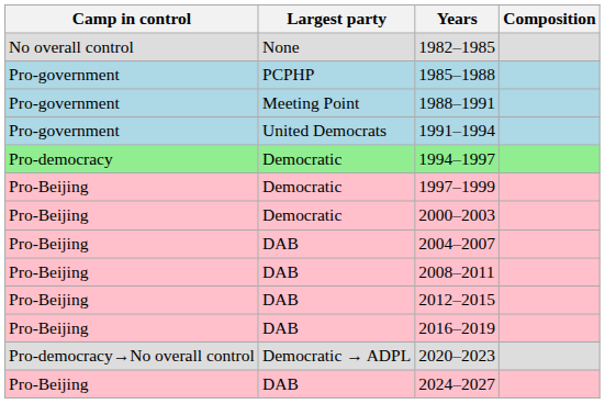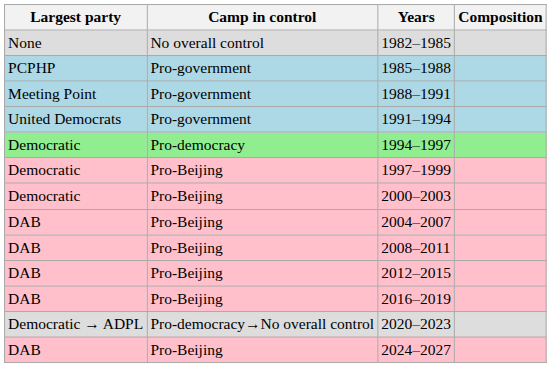columns swapped: Camp in control <-> Largest party
